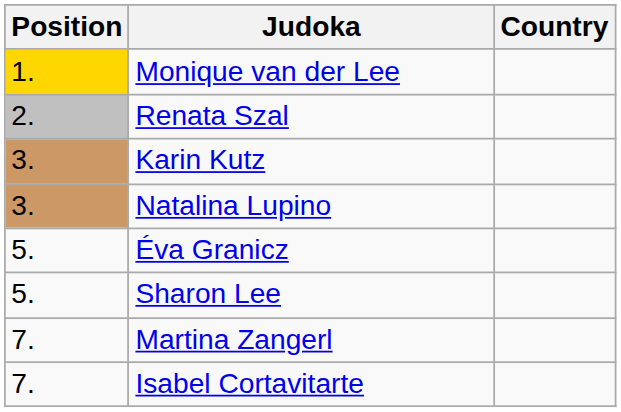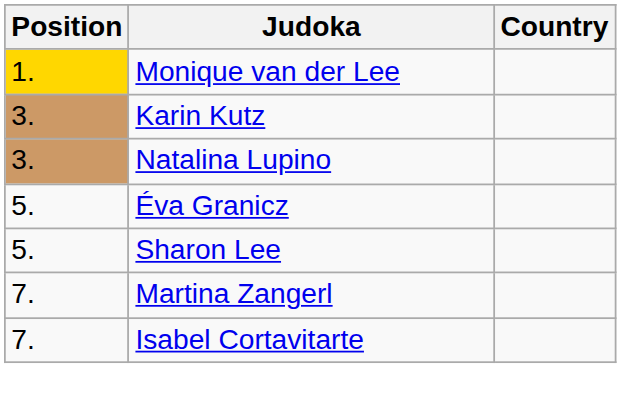- row: 2. | Renata Szal
